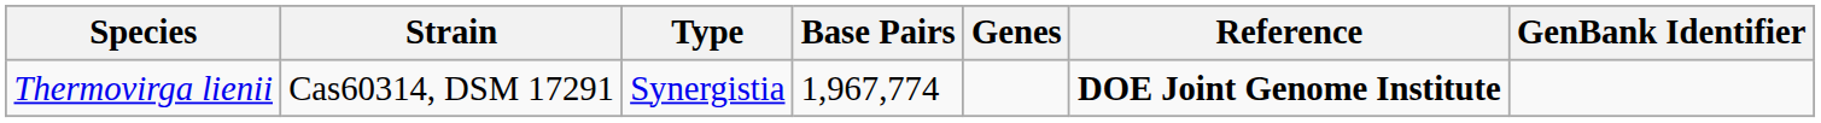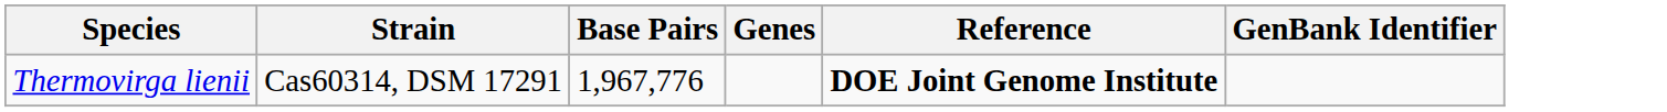- column: Type | Synergistia
Thermovirga lienii | Base Pairs: 1,967,774 -> 1,967,776
